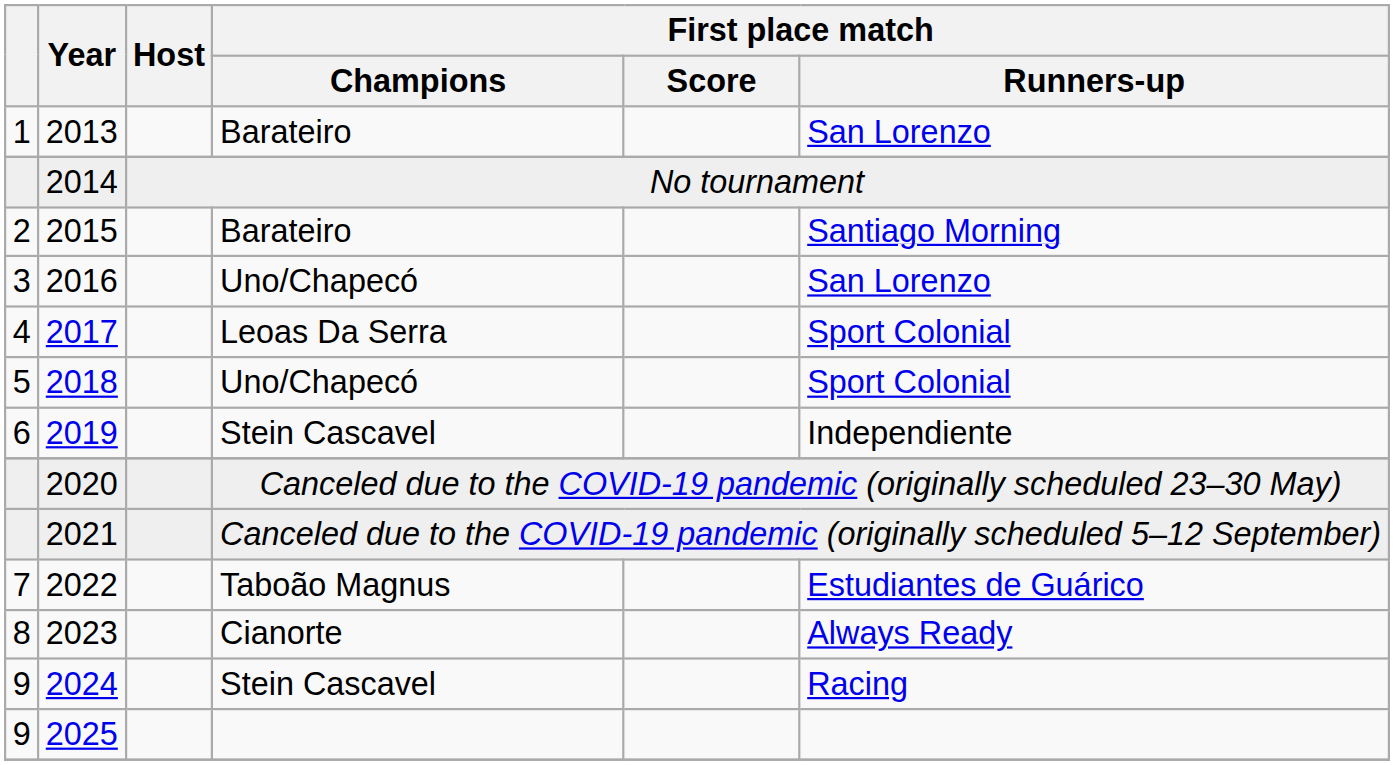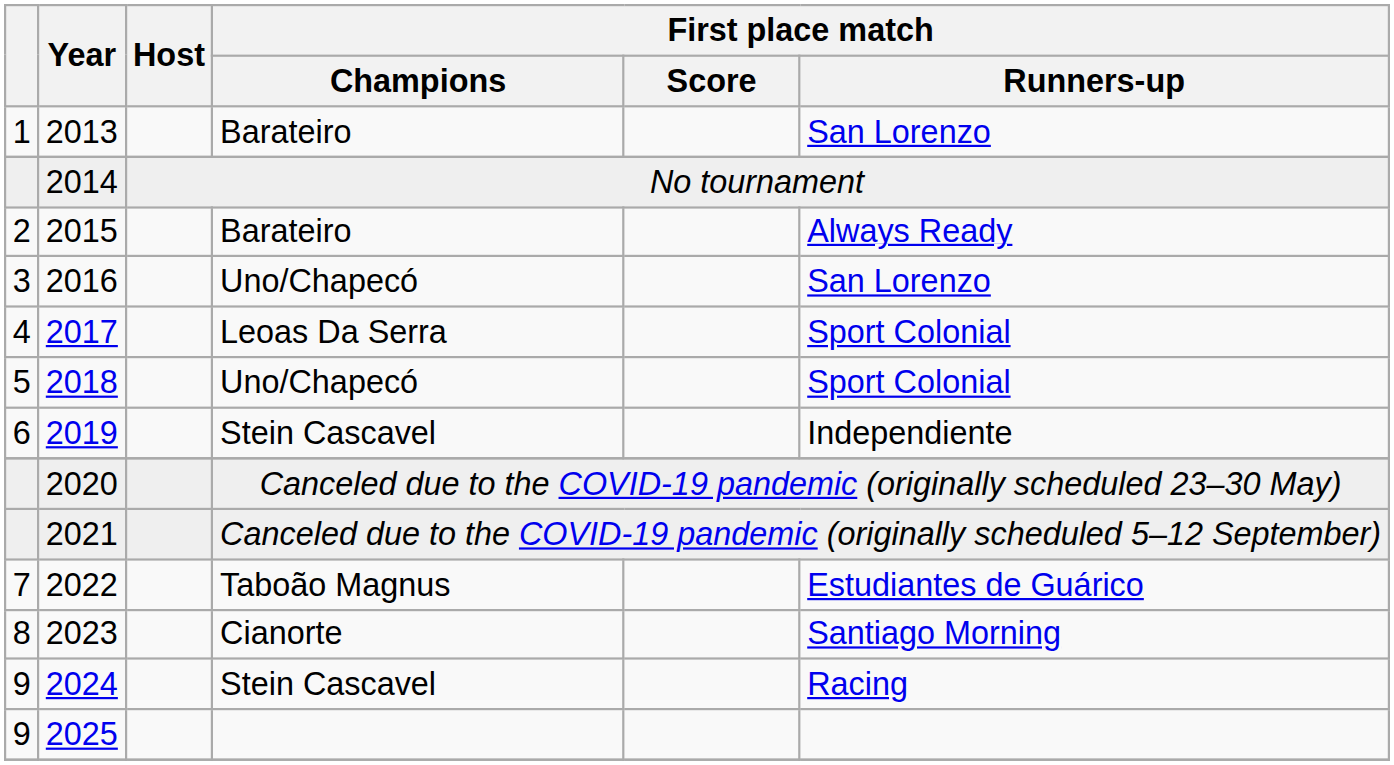2015 | First place match / Runners-up: Santiago Morning -> Always Ready
2023 | First place match / Runners-up: Always Ready -> Santiago Morning
